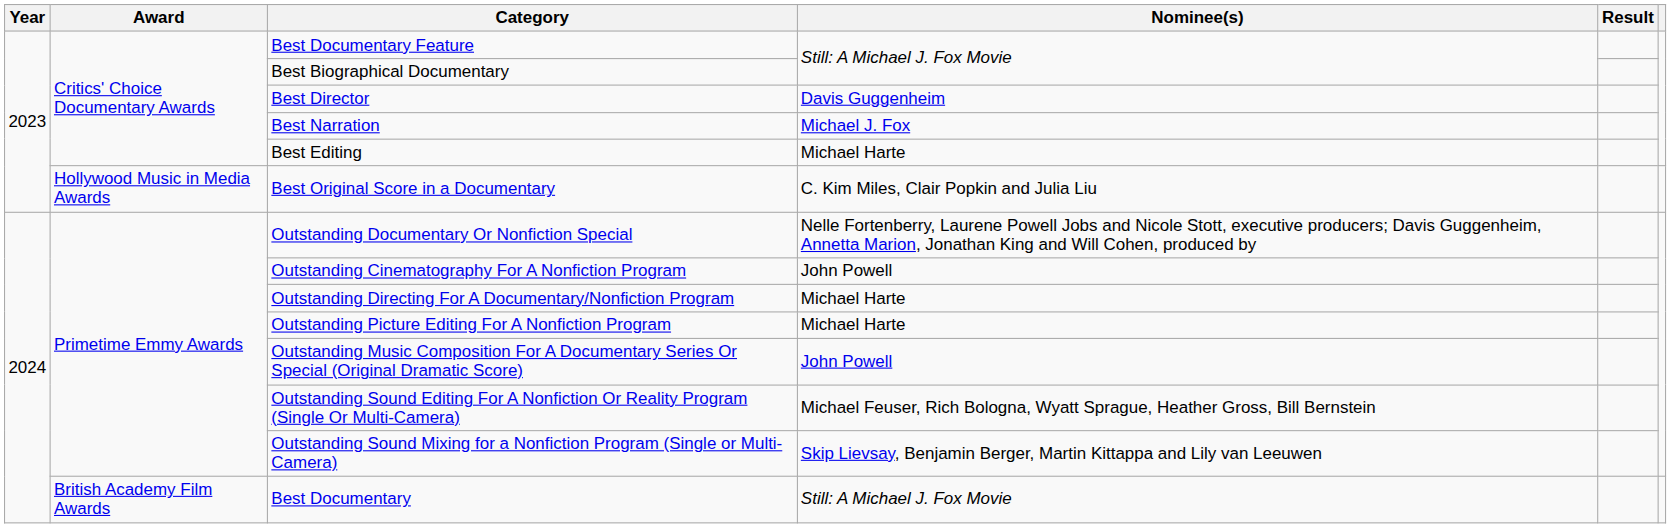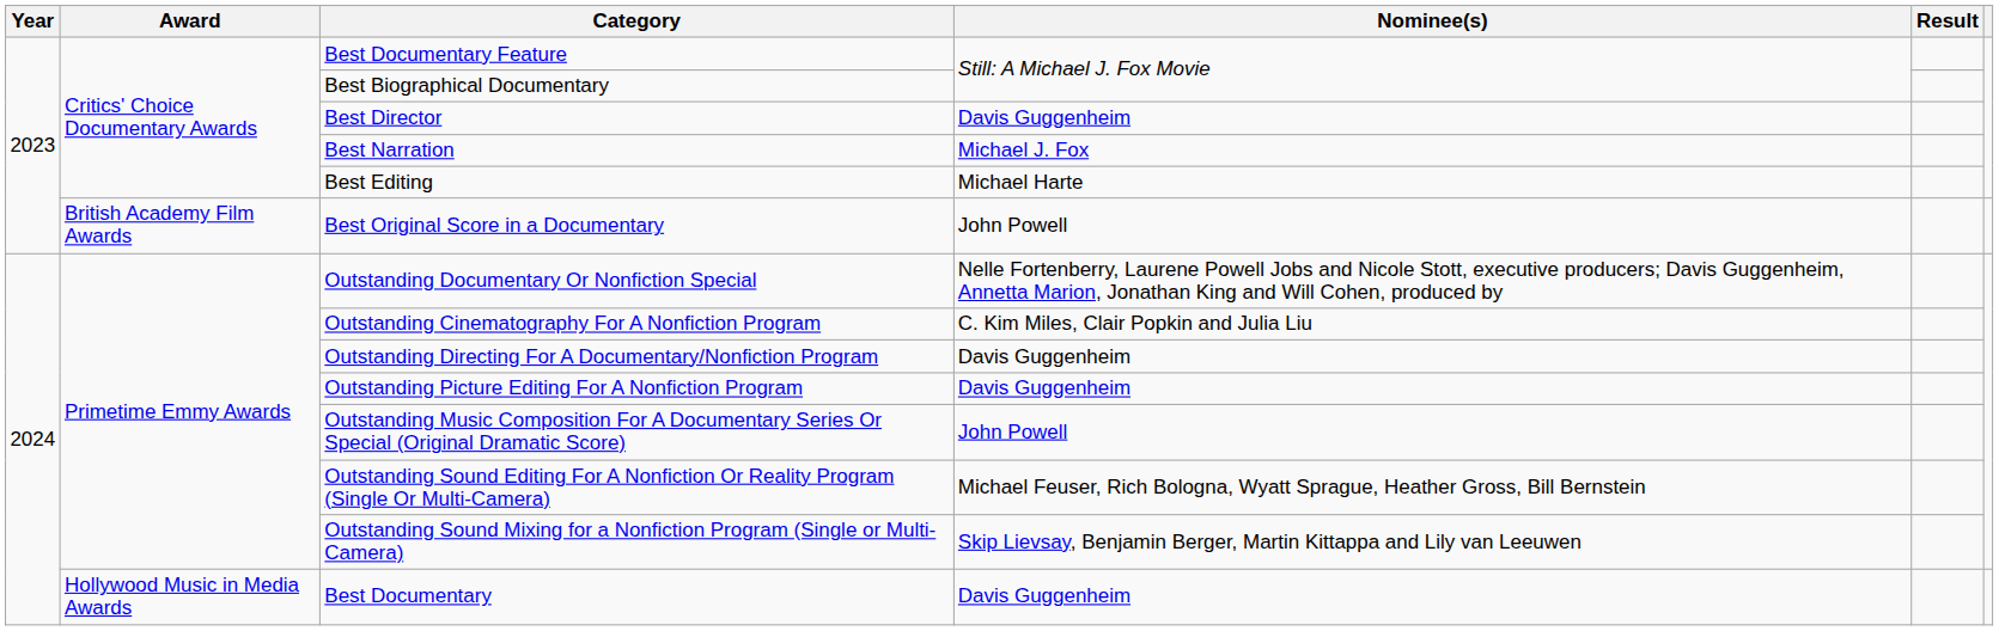Best Original Score in a Documentary | Award: Hollywood Music in Media Awards -> British Academy Film Awards
Best Original Score in a Documentary | Nominee(s): C. Kim Miles, Clair Popkin and Julia Liu -> John Powell
Outstanding Cinematography For A Nonfiction Program | Nominee(s): John Powell -> C. Kim Miles, Clair Popkin and Julia Liu
Outstanding Directing For A Documentary/Nonfiction Program | Nominee(s): Michael Harte -> Davis Guggenheim
Outstanding Picture Editing For A Nonfiction Program | Nominee(s): Michael Harte -> Davis Guggenheim
Best Documentary | Award: British Academy Film Awards -> Hollywood Music in Media Awards
Best Documentary | Nominee(s): Still: A Michael J. Fox Movie -> Davis Guggenheim
